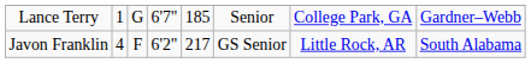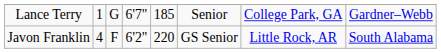Javon Franklin | column 5: 217 -> 220
